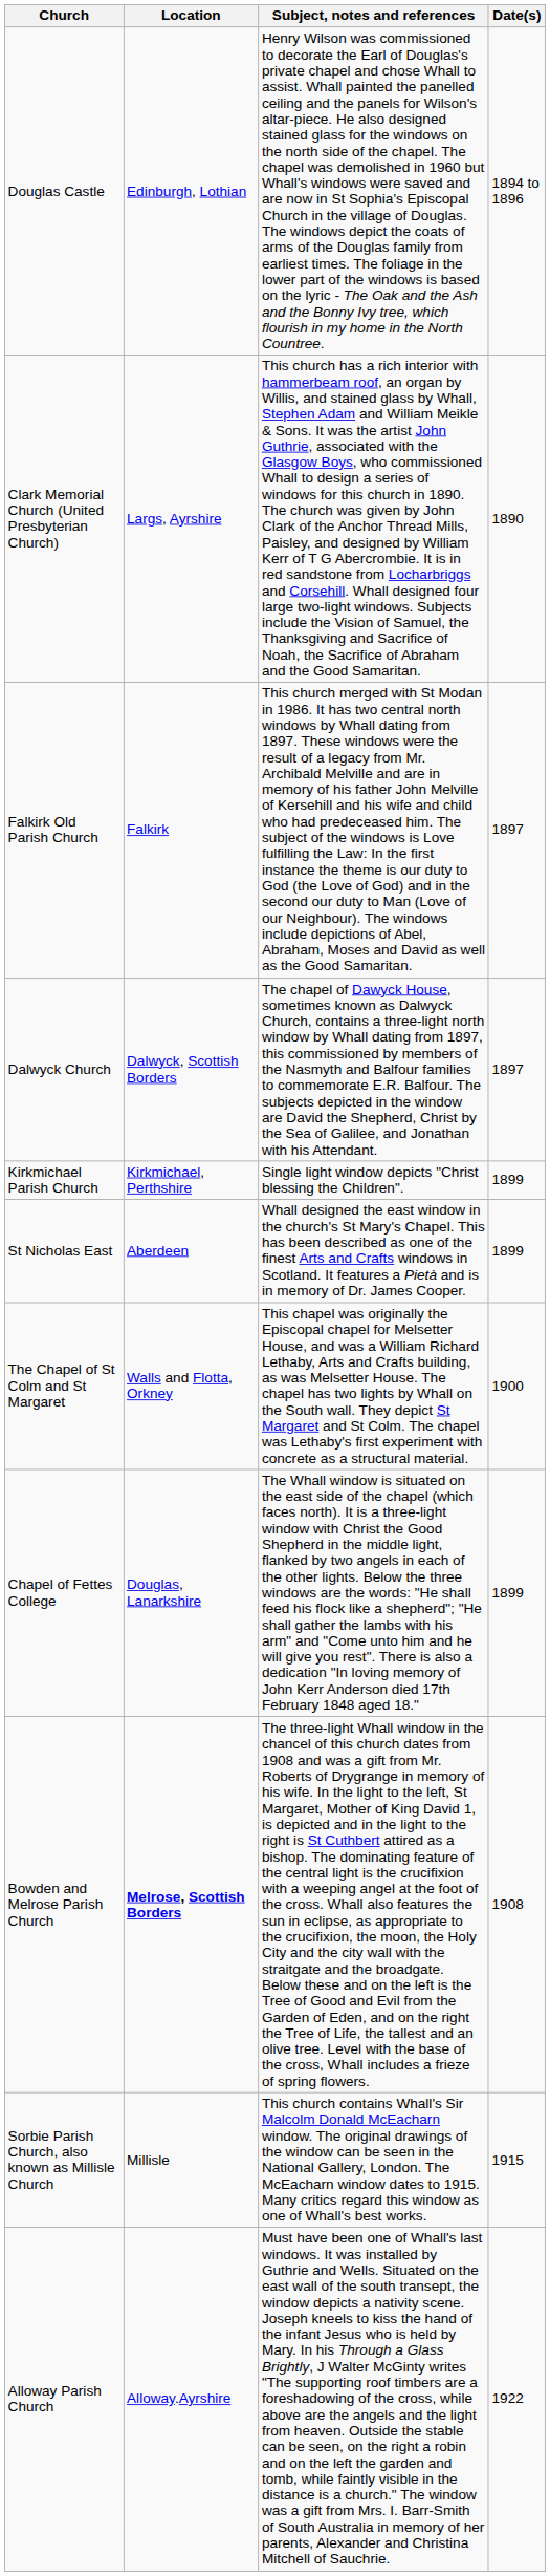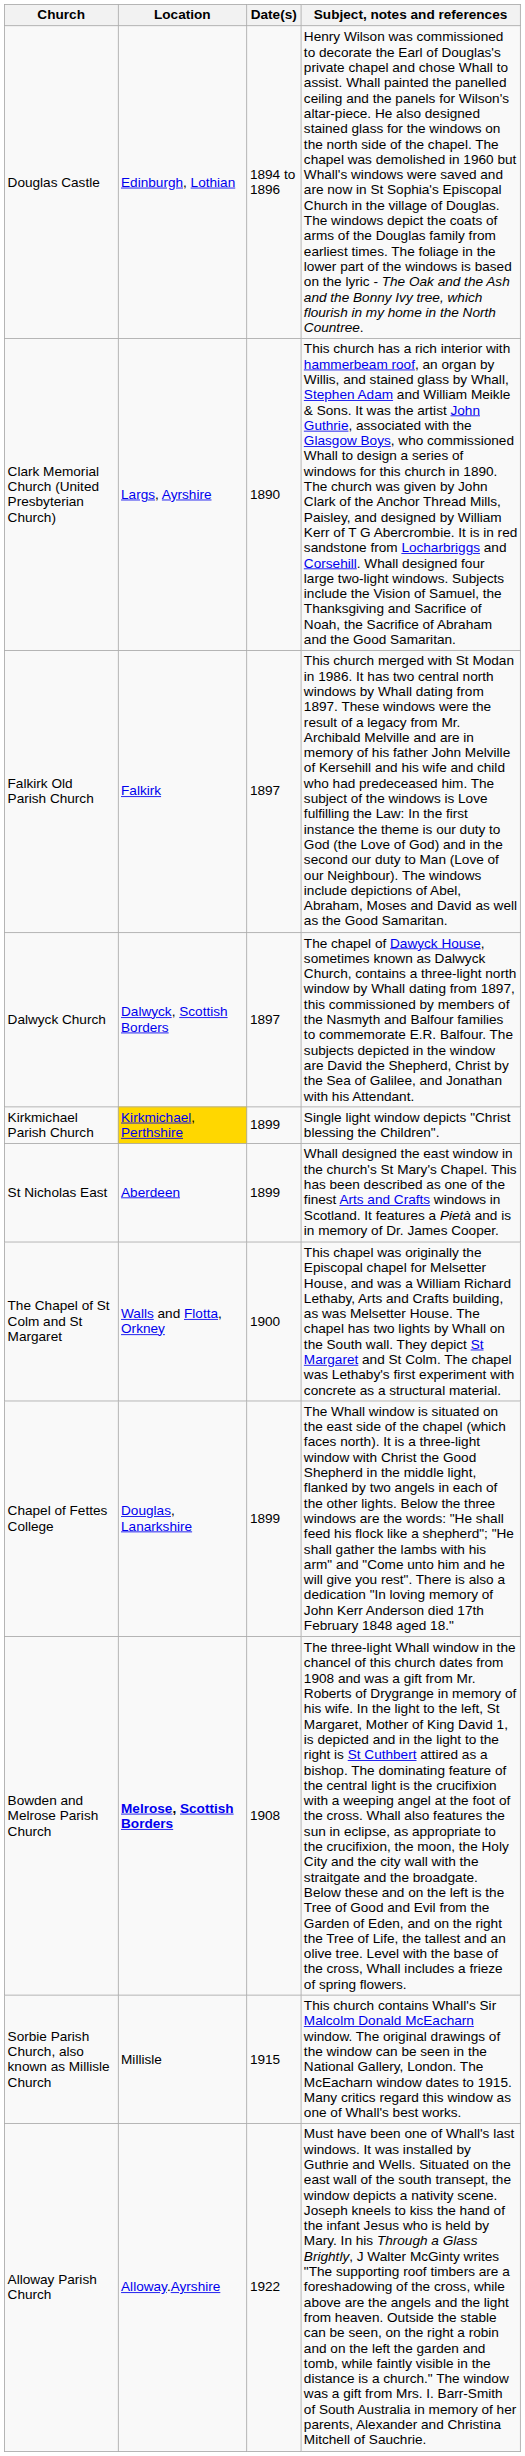columns swapped: Date(s) <-> Subject, notes and references
Kirkmichael Parish Church | Location: no background -> gold background
